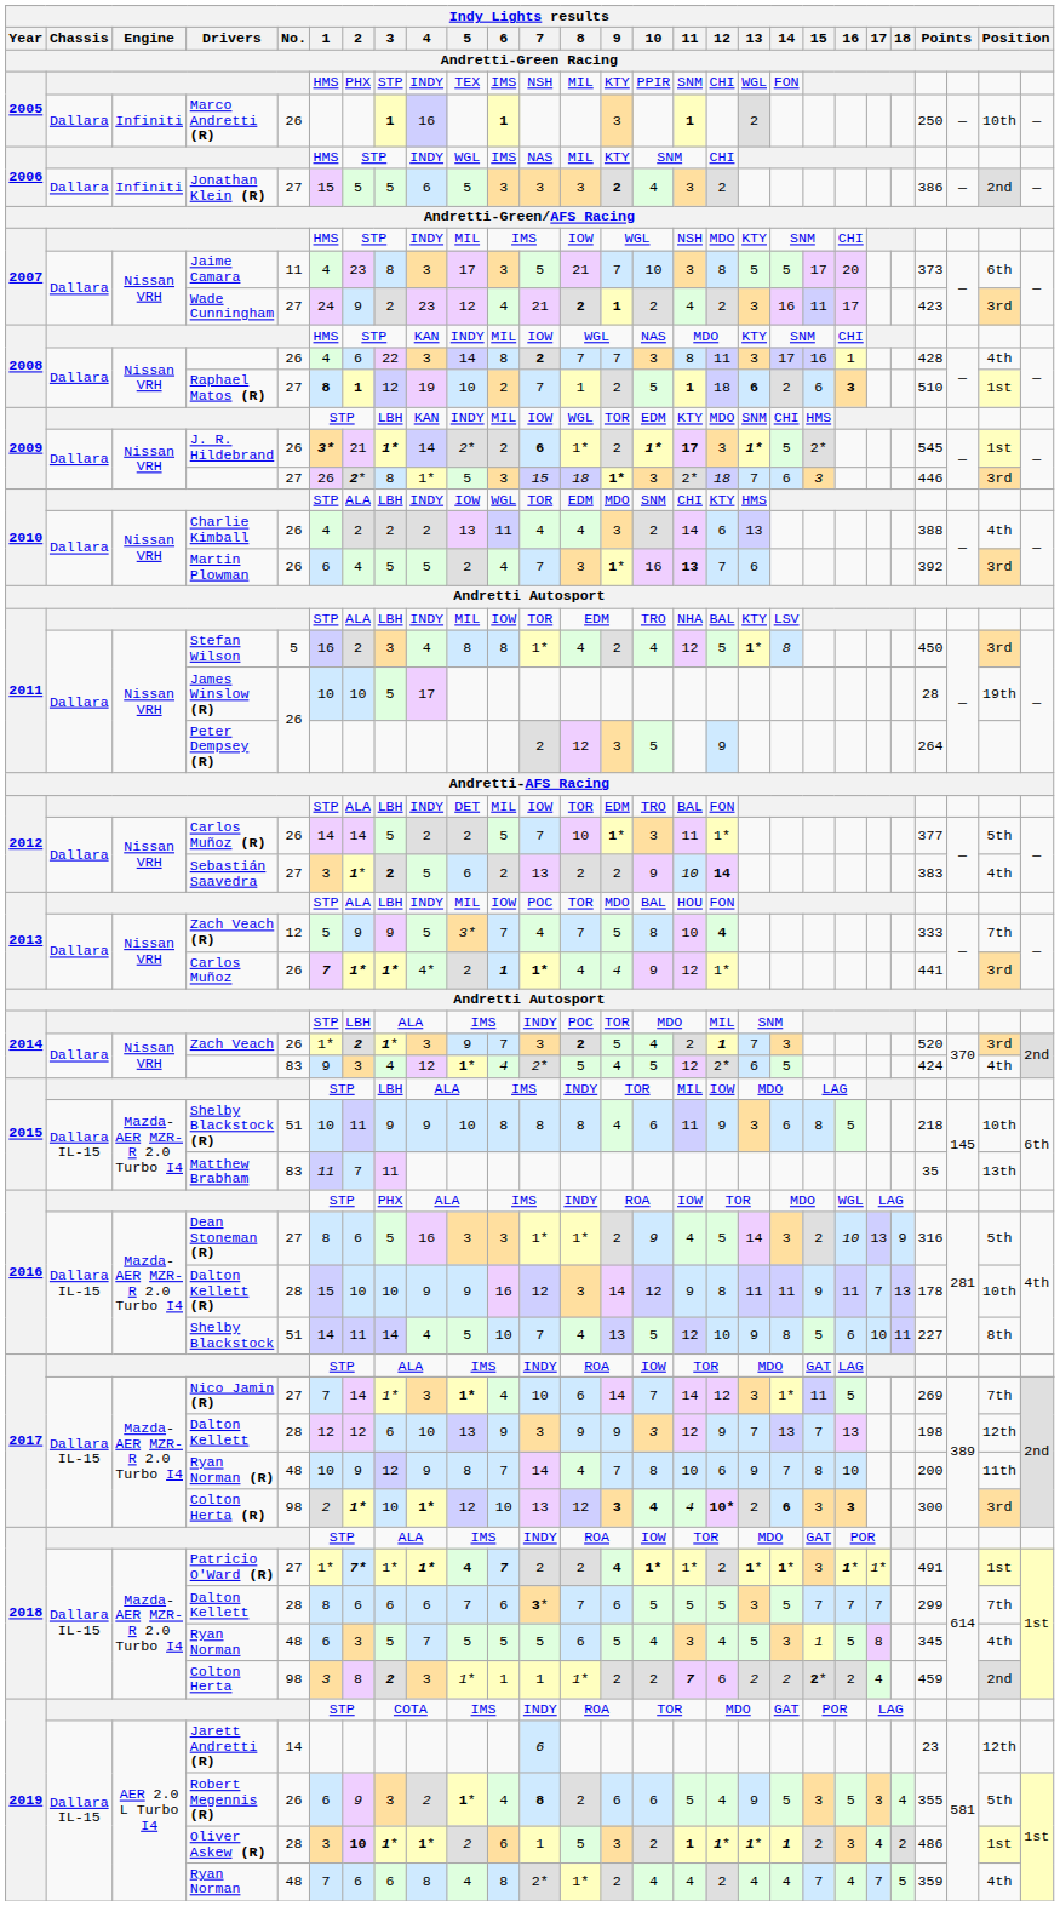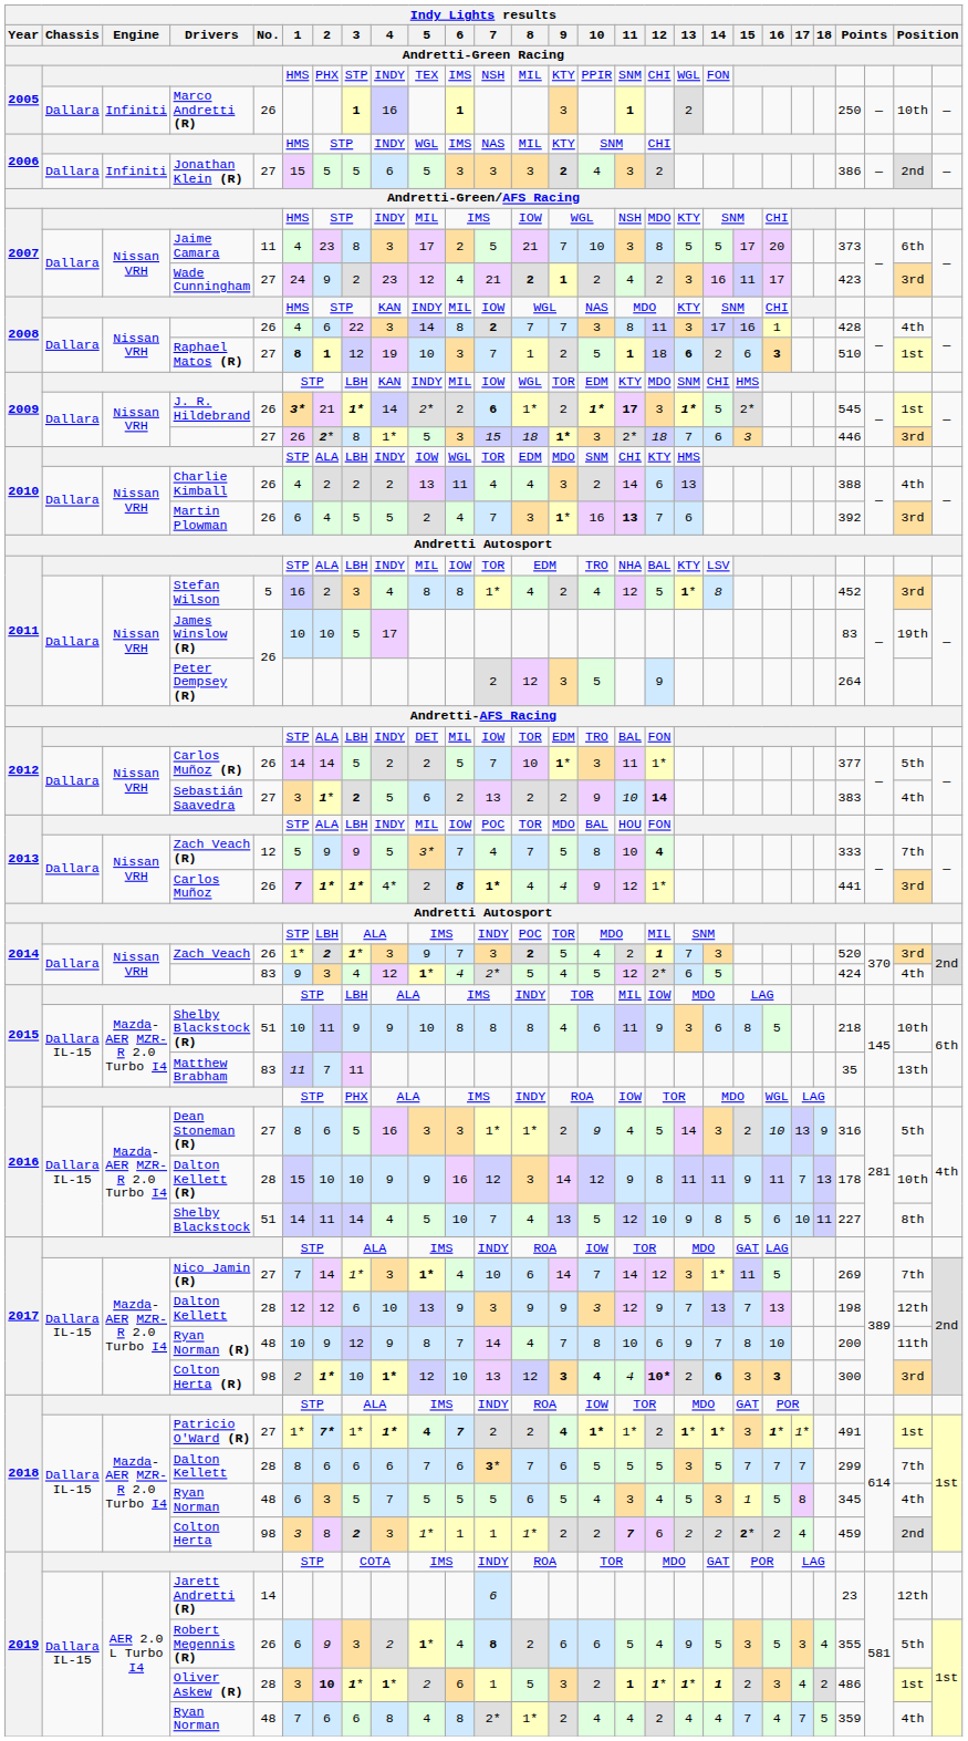Jaime Camara | 6: 3 -> 2
Raphael Matos (R) | 6: 2 -> 3
Stefan Wilson | column 24: 450 -> 452
James Winslow (R) | column 24: 28 -> 83
Carlos Muñoz | 6: 1 -> 8
